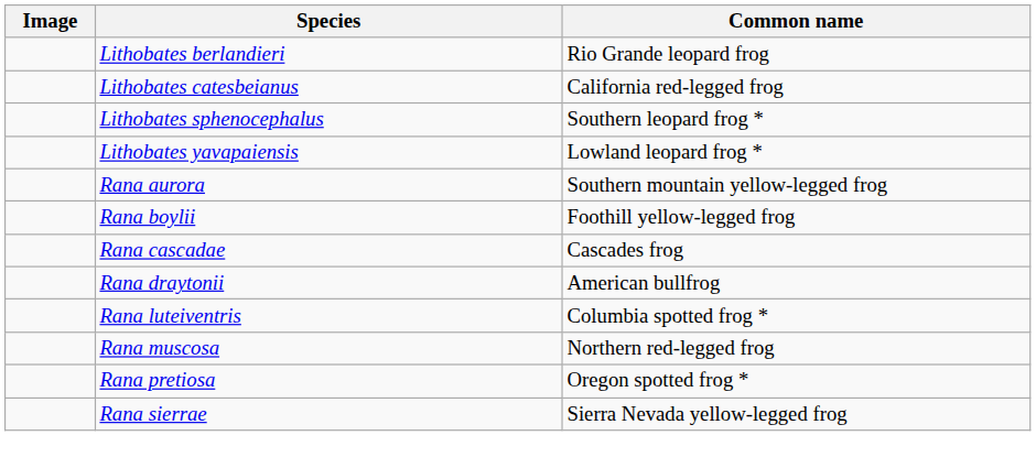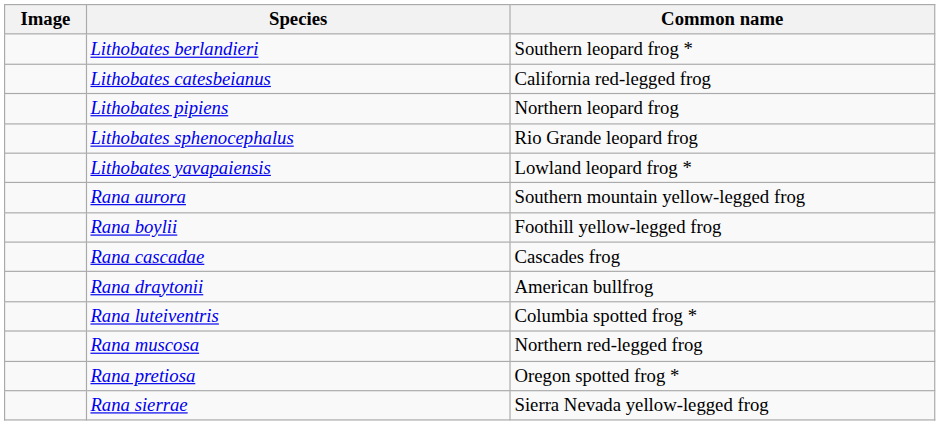Lithobates berlandieri | Common name: Rio Grande leopard frog -> Southern leopard frog *
+ row: Lithobates pipiens | Northern leopard frog
Lithobates sphenocephalus | Common name: Southern leopard frog * -> Rio Grande leopard frog
